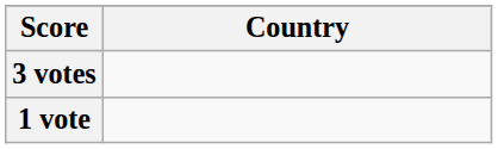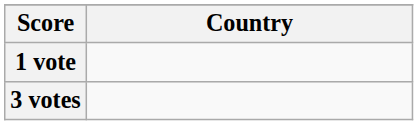rows swapped: 3 votes <-> 1 vote
